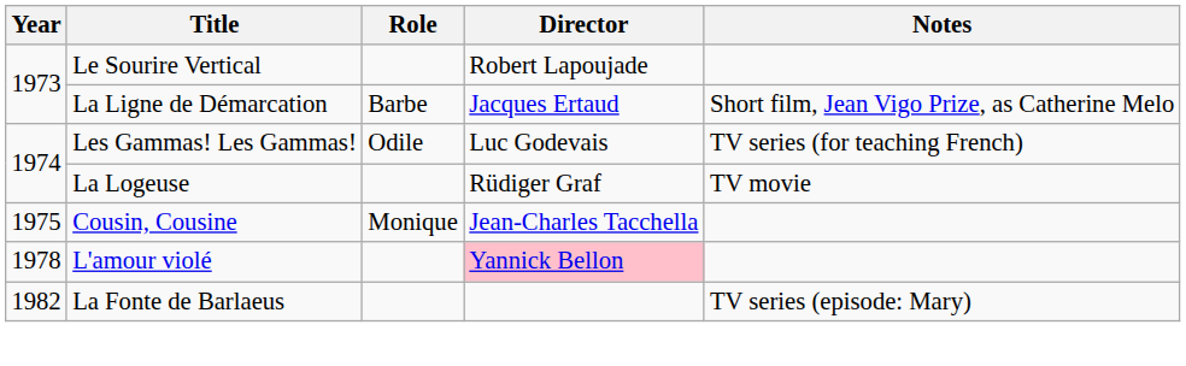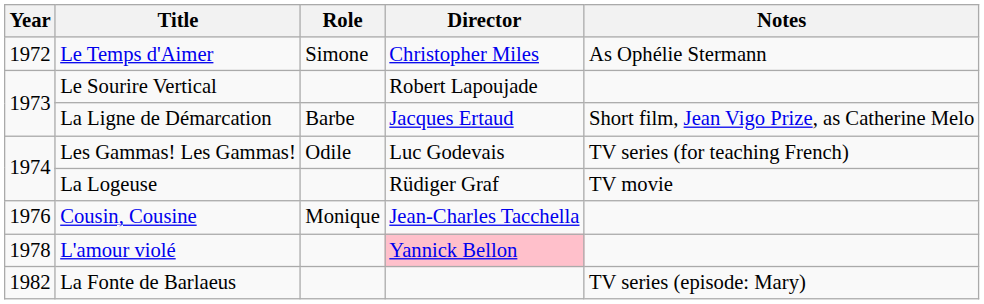+ row: 1972 | Le Temps d'Aimer | Simone | Christopher Miles | As Ophélie Stermann
Cousin, Cousine | Year: 1975 -> 1976
